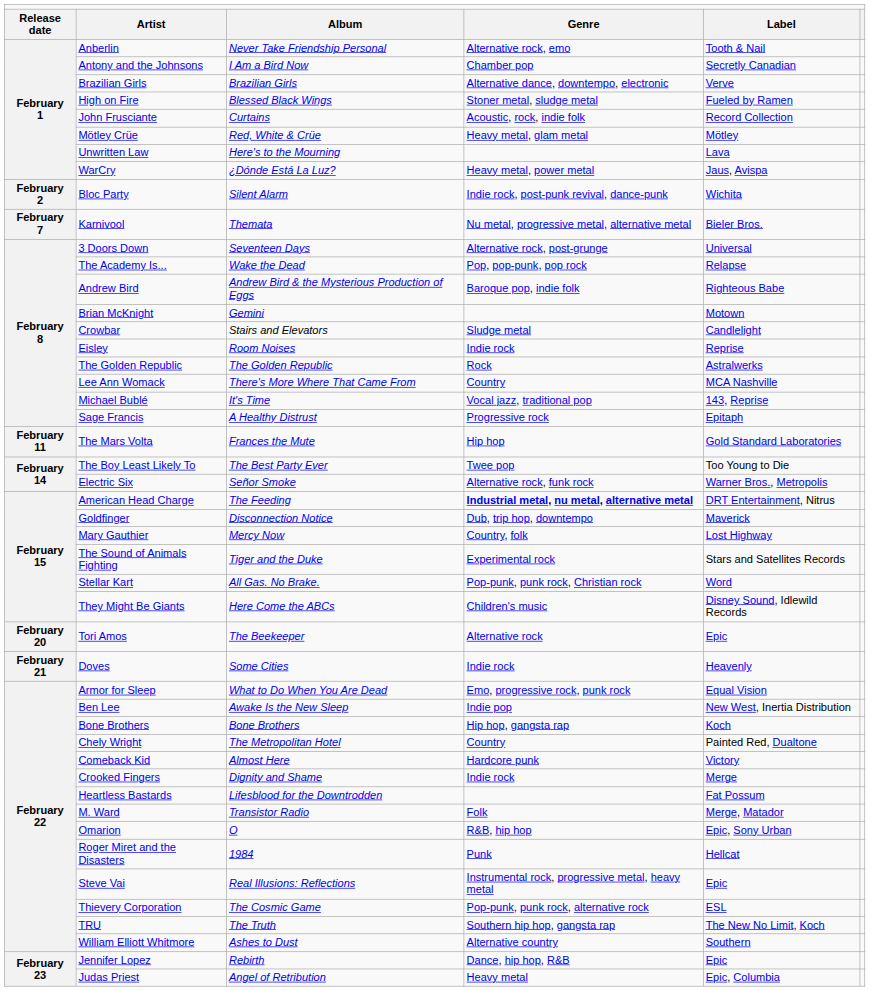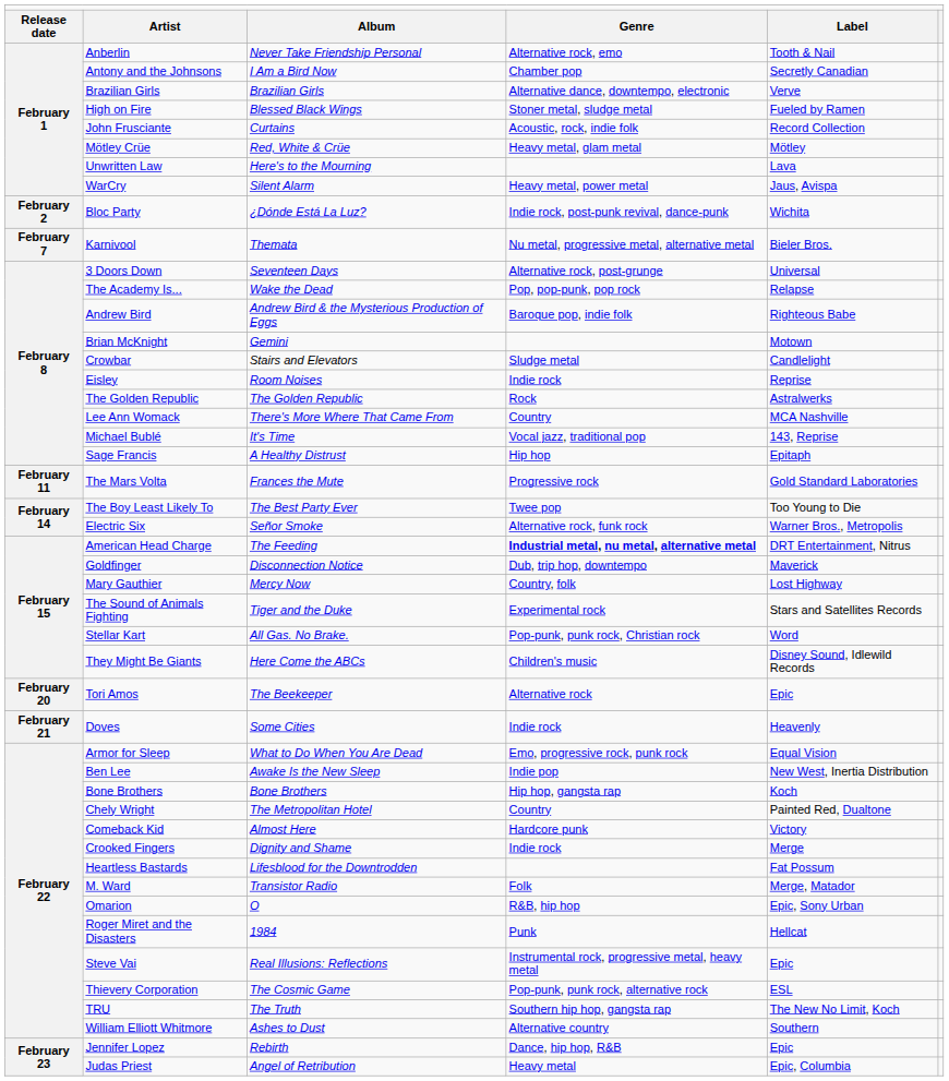WarCry | column 3: ¿Dónde Está La Luz? -> Silent Alarm
Bloc Party | column 3: Silent Alarm -> ¿Dónde Está La Luz?
Sage Francis | column 4: Progressive rock -> Hip hop
The Mars Volta | column 4: Hip hop -> Progressive rock
